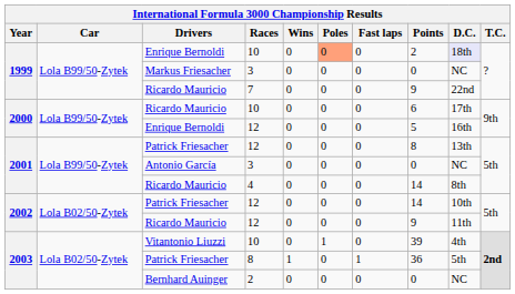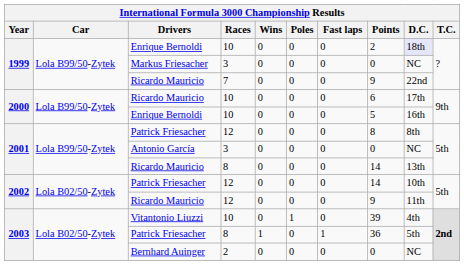1999 / Enrique Bernoldi | Poles: lightsalmon background -> no background
2000 / Enrique Bernoldi | Races: 12 -> 10
2001 / Patrick Friesacher | D.C.: 13th -> 8th
2001 / Ricardo Mauricio | Races: 4 -> 8
2001 / Ricardo Mauricio | D.C.: 8th -> 13th
